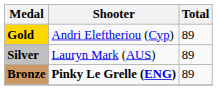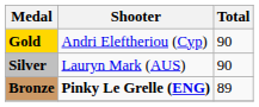Gold | Total: 89 -> 90
Silver | Total: 89 -> 90
